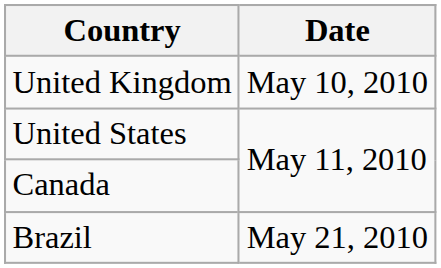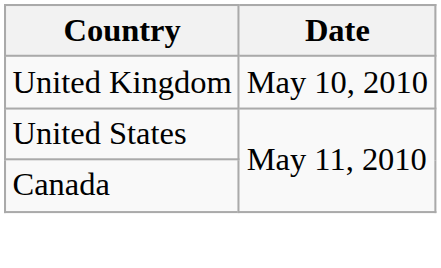- row: Brazil | May 21, 2010
